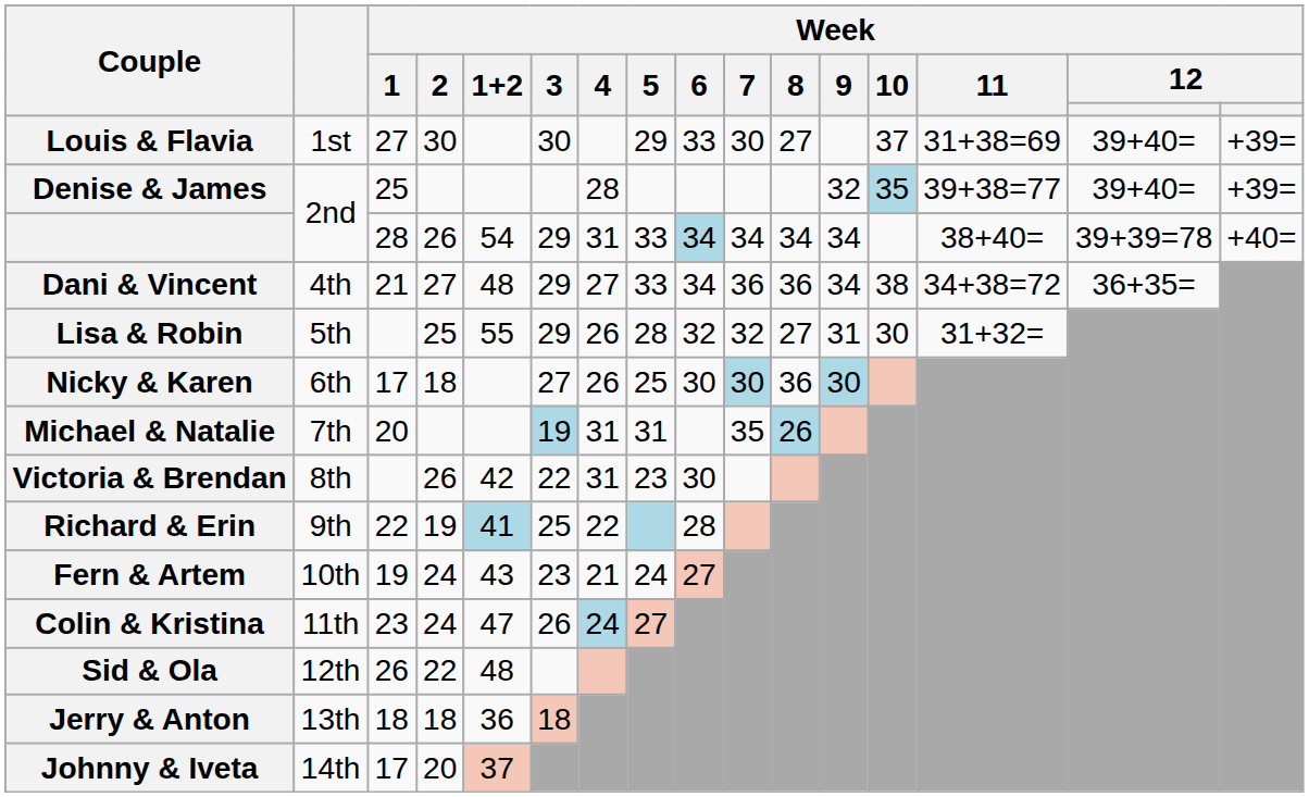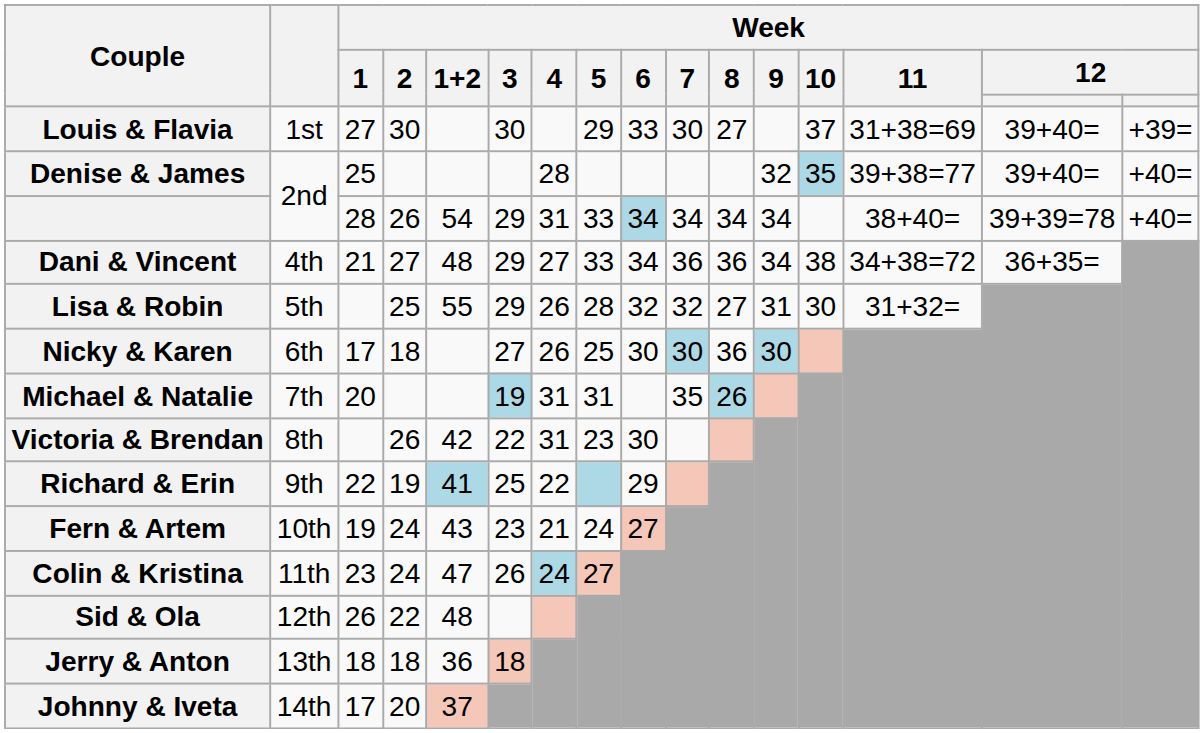Denise & James | column 16: +39= -> +40=
Richard & Erin | Week / 6: 28 -> 29
